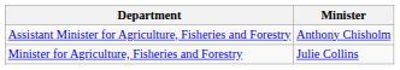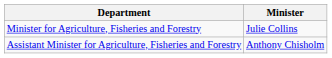rows swapped: Minister for Agriculture, Fisheries and Forestry <-> Assistant Minister for Agriculture, Fisheries and Forestry
